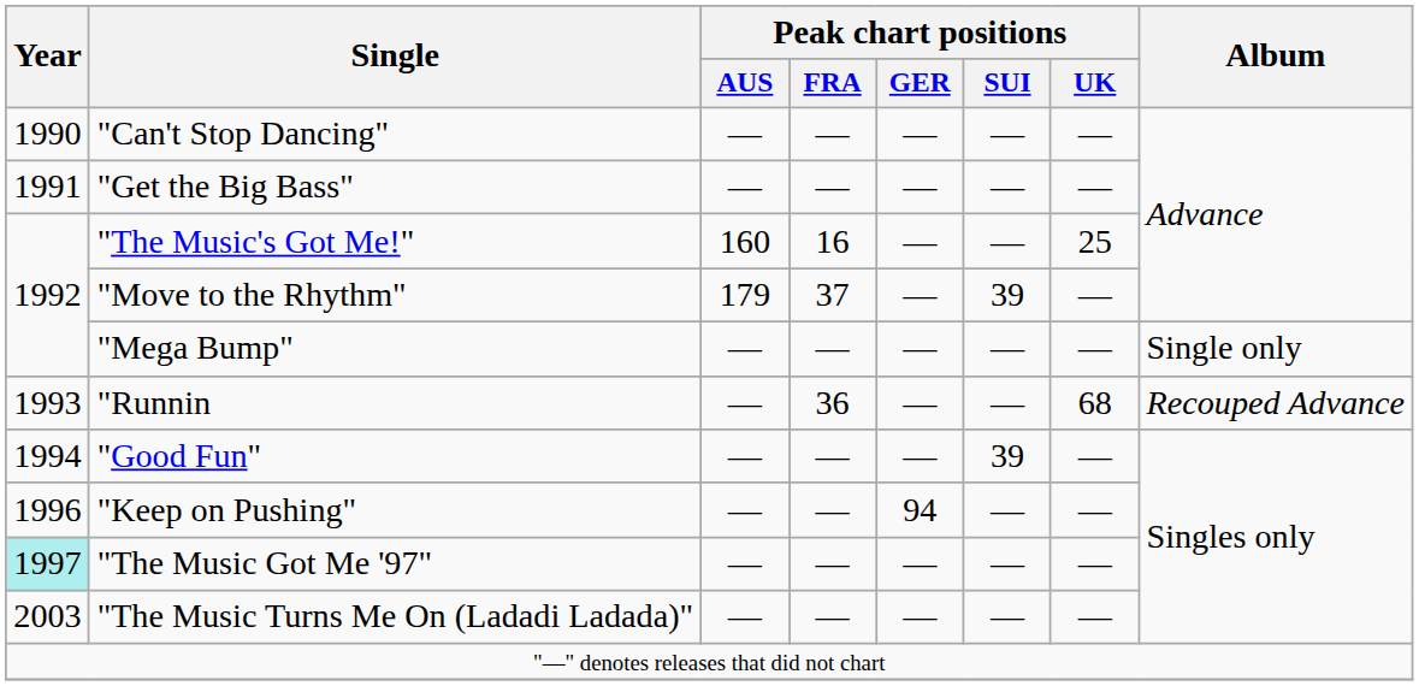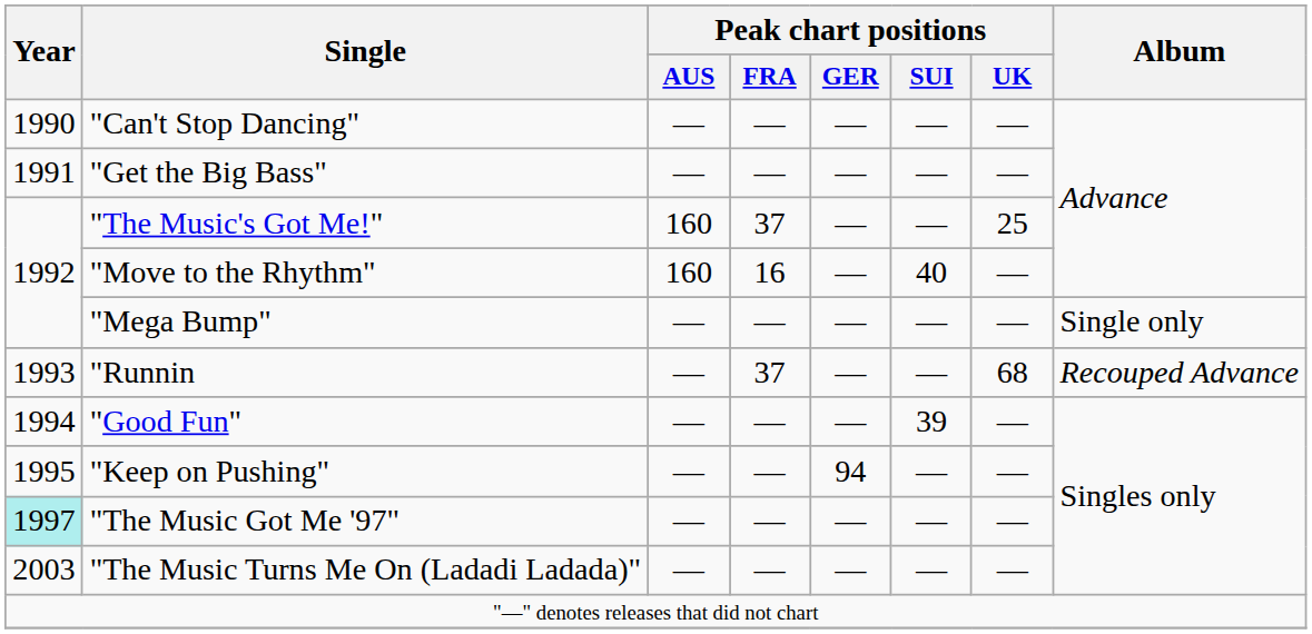"The Music's Got Me!" | Peak chart positions / FRA: 16 -> 37
"Move to the Rhythm" | Peak chart positions / AUS: 179 -> 160
"Move to the Rhythm" | Peak chart positions / FRA: 37 -> 16
"Move to the Rhythm" | Peak chart positions / SUI: 39 -> 40
"Runnin | Peak chart positions / FRA: 36 -> 37
"Keep on Pushing" | Year: 1996 -> 1995
